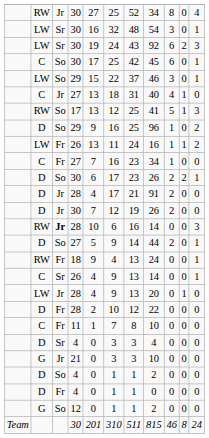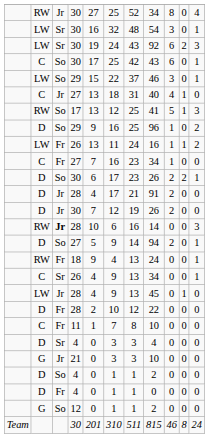C / 30 | column 8: 45 -> 43
D / 27 | column 8: 44 -> 94
C / 26 | column 8: 14 -> 34
LW / 28 | column 8: 20 -> 45
